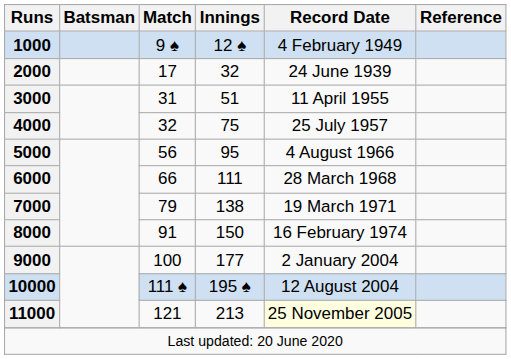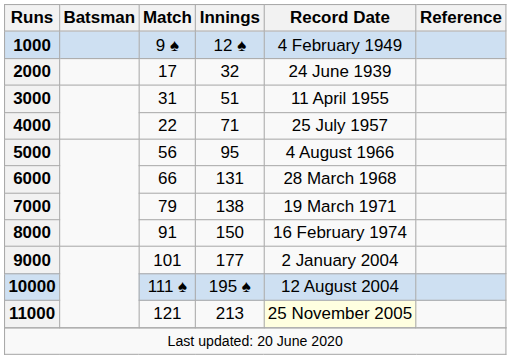4000 | Match: 32 -> 22
4000 | Innings: 75 -> 71
6000 | Innings: 111 -> 131
9000 | Match: 100 -> 101
